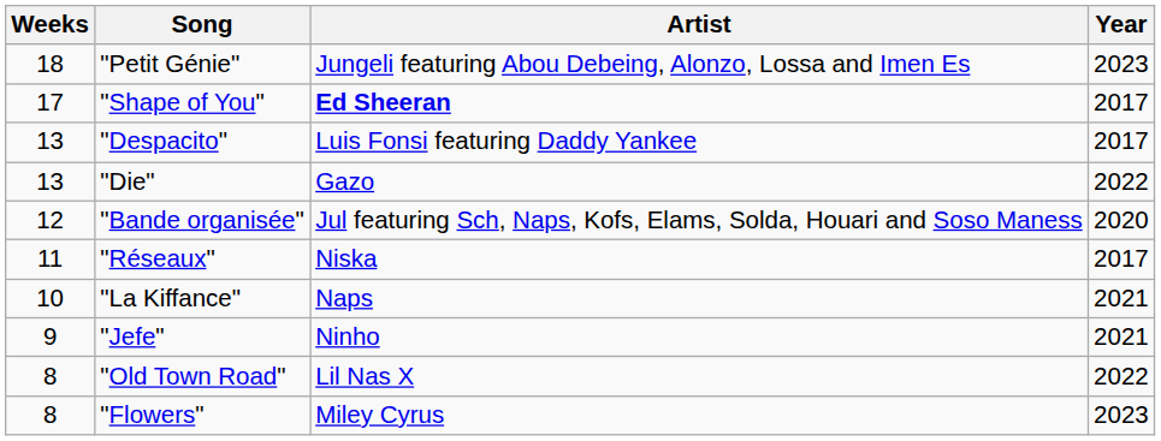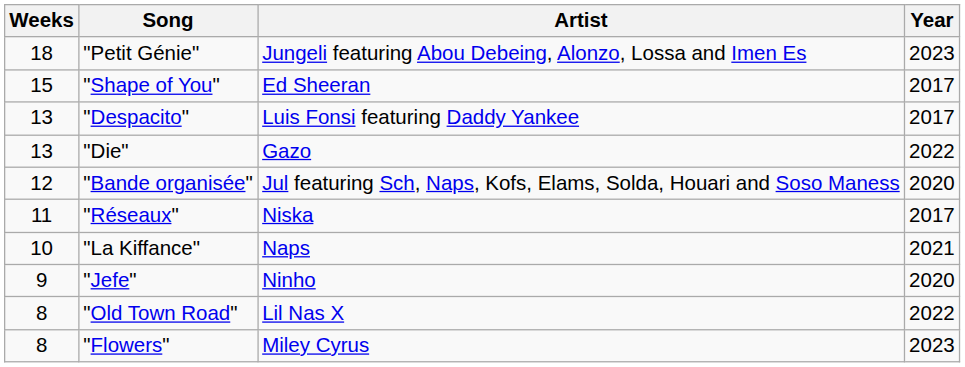"Shape of You" | Weeks: 17 -> 15
"Shape of You" | Artist: bold -> normal
"Jefe" | Year: 2021 -> 2020
